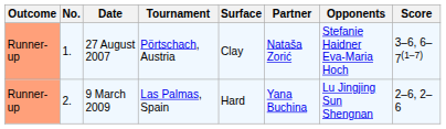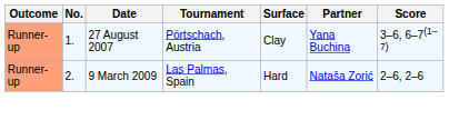- column: Opponents | Stefanie Haidner Eva-Maria Hoch | Lu Jingjing Sun Shengnan
27 August 2007 | Partner: Nataša Zorić -> Yana Buchina
9 March 2009 | Partner: Yana Buchina -> Nataša Zorić
